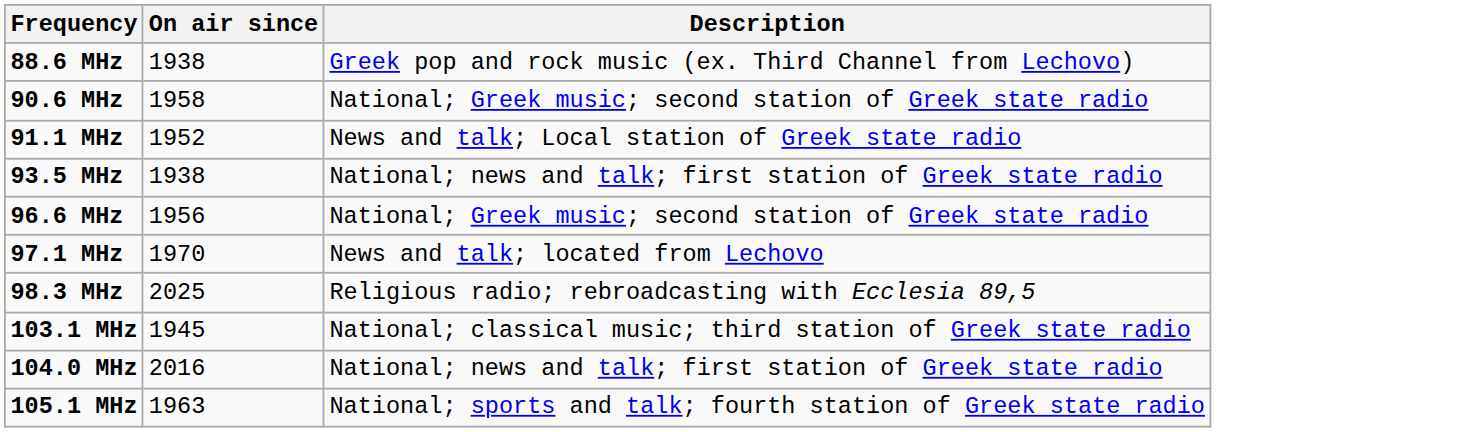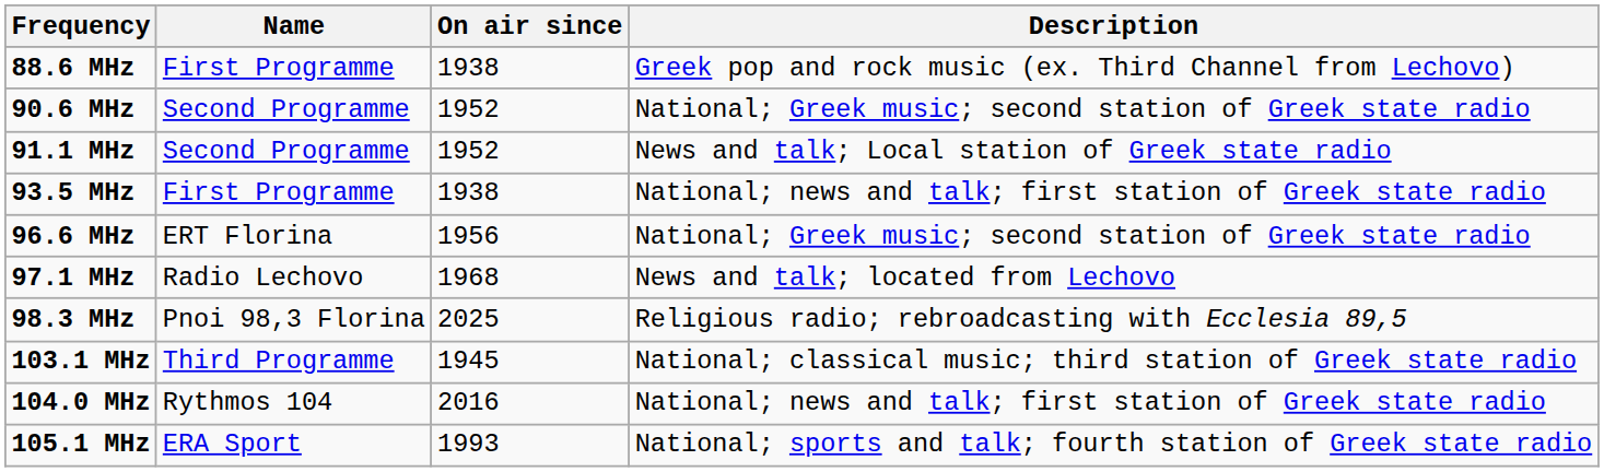+ column: Name | First Programme | Second Programme | Second Programme | First Programme | ERT Florina | Radio Lechovo | Pnoi 98,3 Florina | Third Programme | Rythmos 104 | ERA Sport
90.6 MHz | On air since: 1958 -> 1952
97.1 MHz | On air since: 1970 -> 1968
105.1 MHz | On air since: 1963 -> 1993
